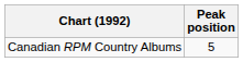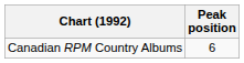Canadian RPM Country Albums | Peak position: 5 -> 6
